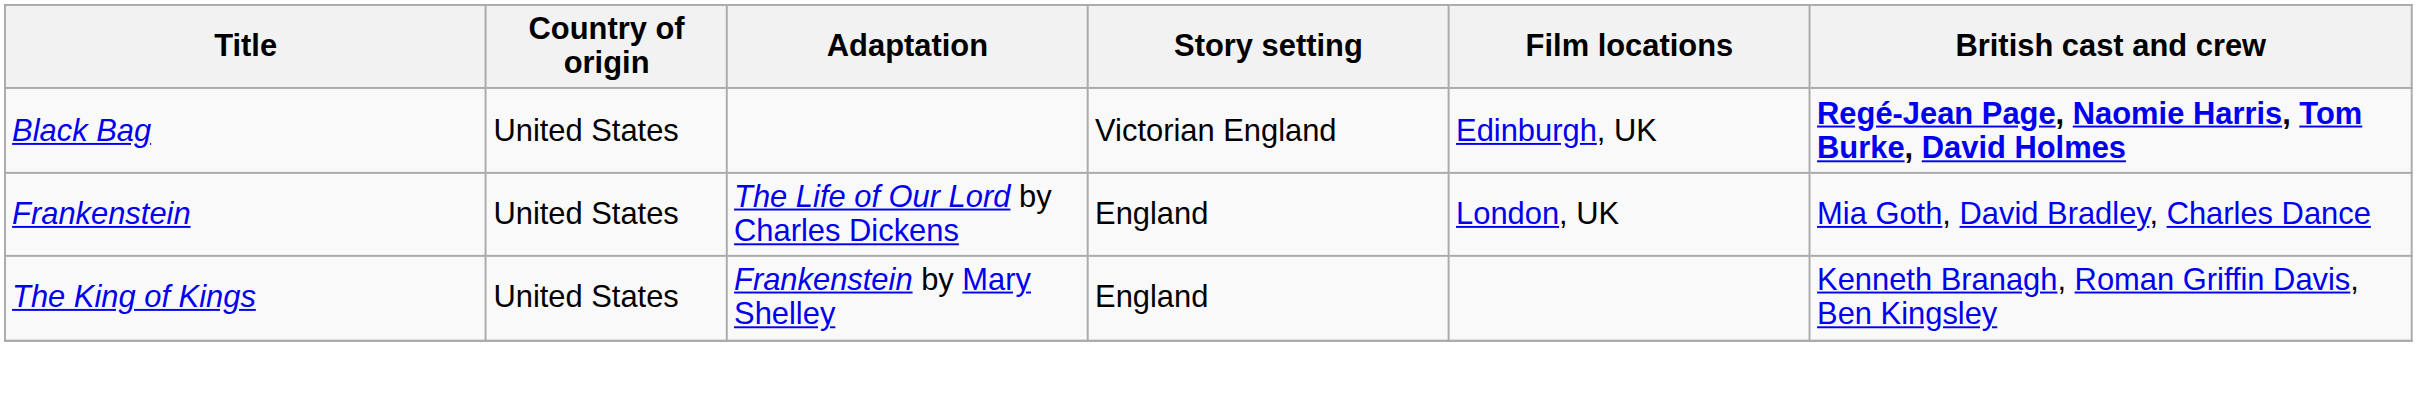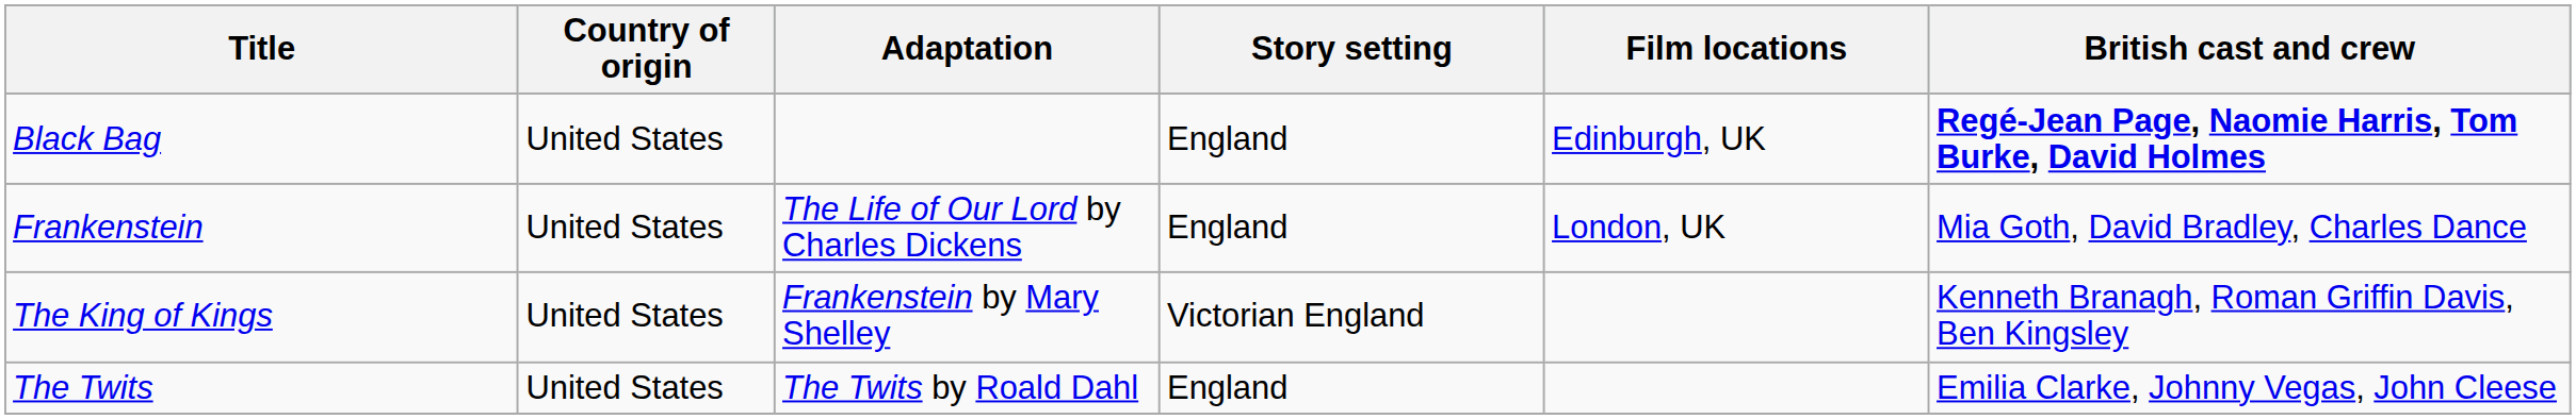Black Bag | Story setting: Victorian England -> England
The King of Kings | Story setting: England -> Victorian England
+ row: The Twits | United States | The Twits by Roald Dahl | England | Emilia Clarke, Johnny Vegas, John Cleese
